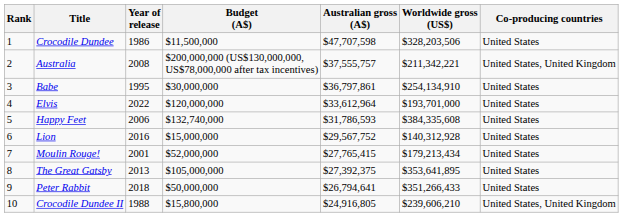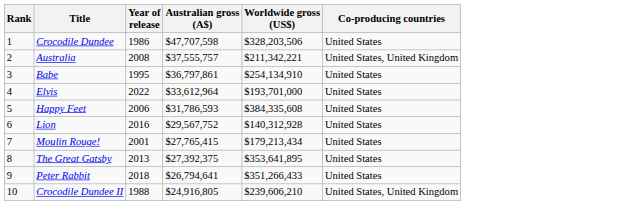- column: Budget (A$) | $11,500,000 | $200,000,000 (US$130,000,000, US$78,000,000 after tax incentives) | $30,000,000 | $120,000,000 | $132,740,000 | $15,000,000 | $52,000,000 | $105,000,000 | $50,000,000 | $15,800,000
